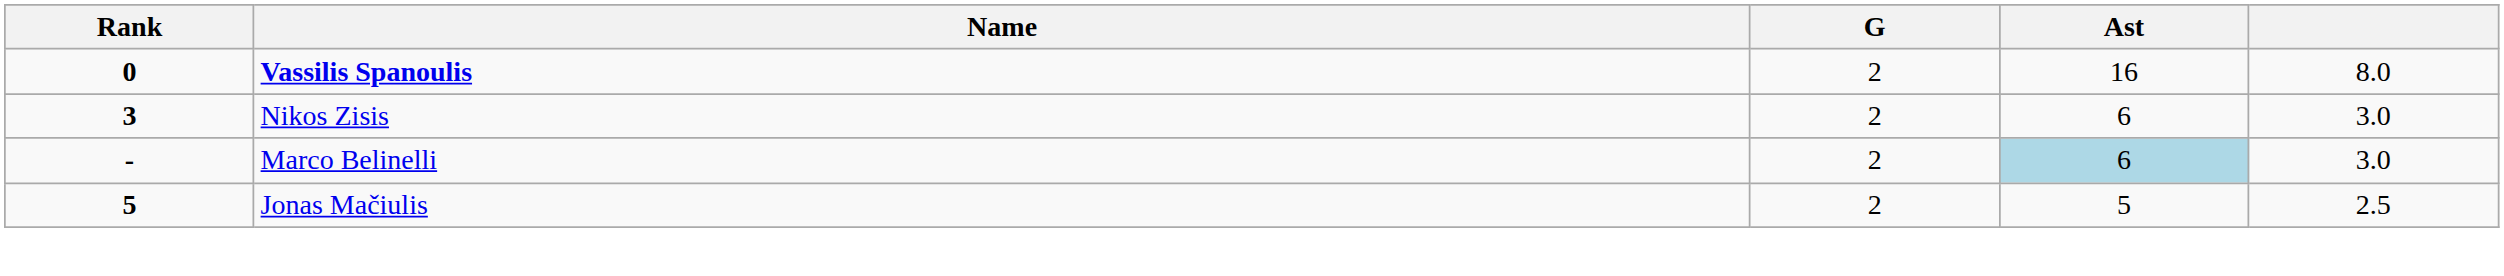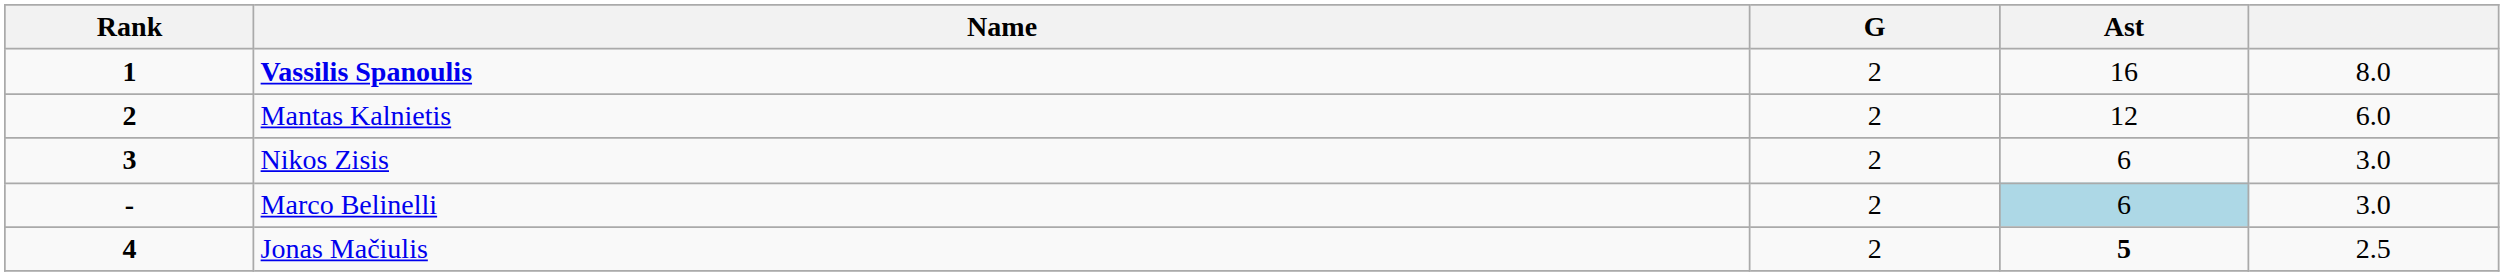Vassilis Spanoulis | Rank: 0 -> 1
+ row: 2 | Mantas Kalnietis | 2 | 12 | 6.0
Jonas Mačiulis | Rank: 5 -> 4
Jonas Mačiulis | Ast: normal -> bold
